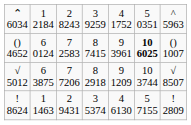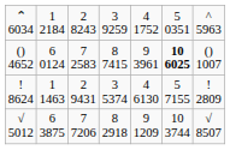rows swapped: ! 8624 <-> √ 5012
